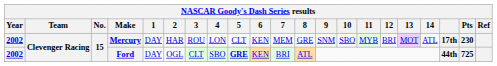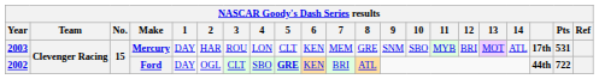Mercury | Year: 2002 -> 2003
Mercury | Pts: 230 -> 531
Ford | Pts: 725 -> 722
